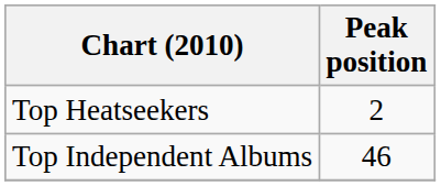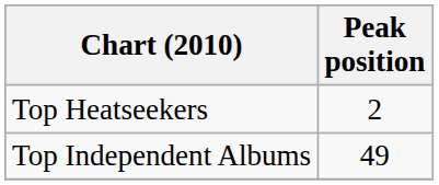Top Independent Albums | Peak position: 46 -> 49
